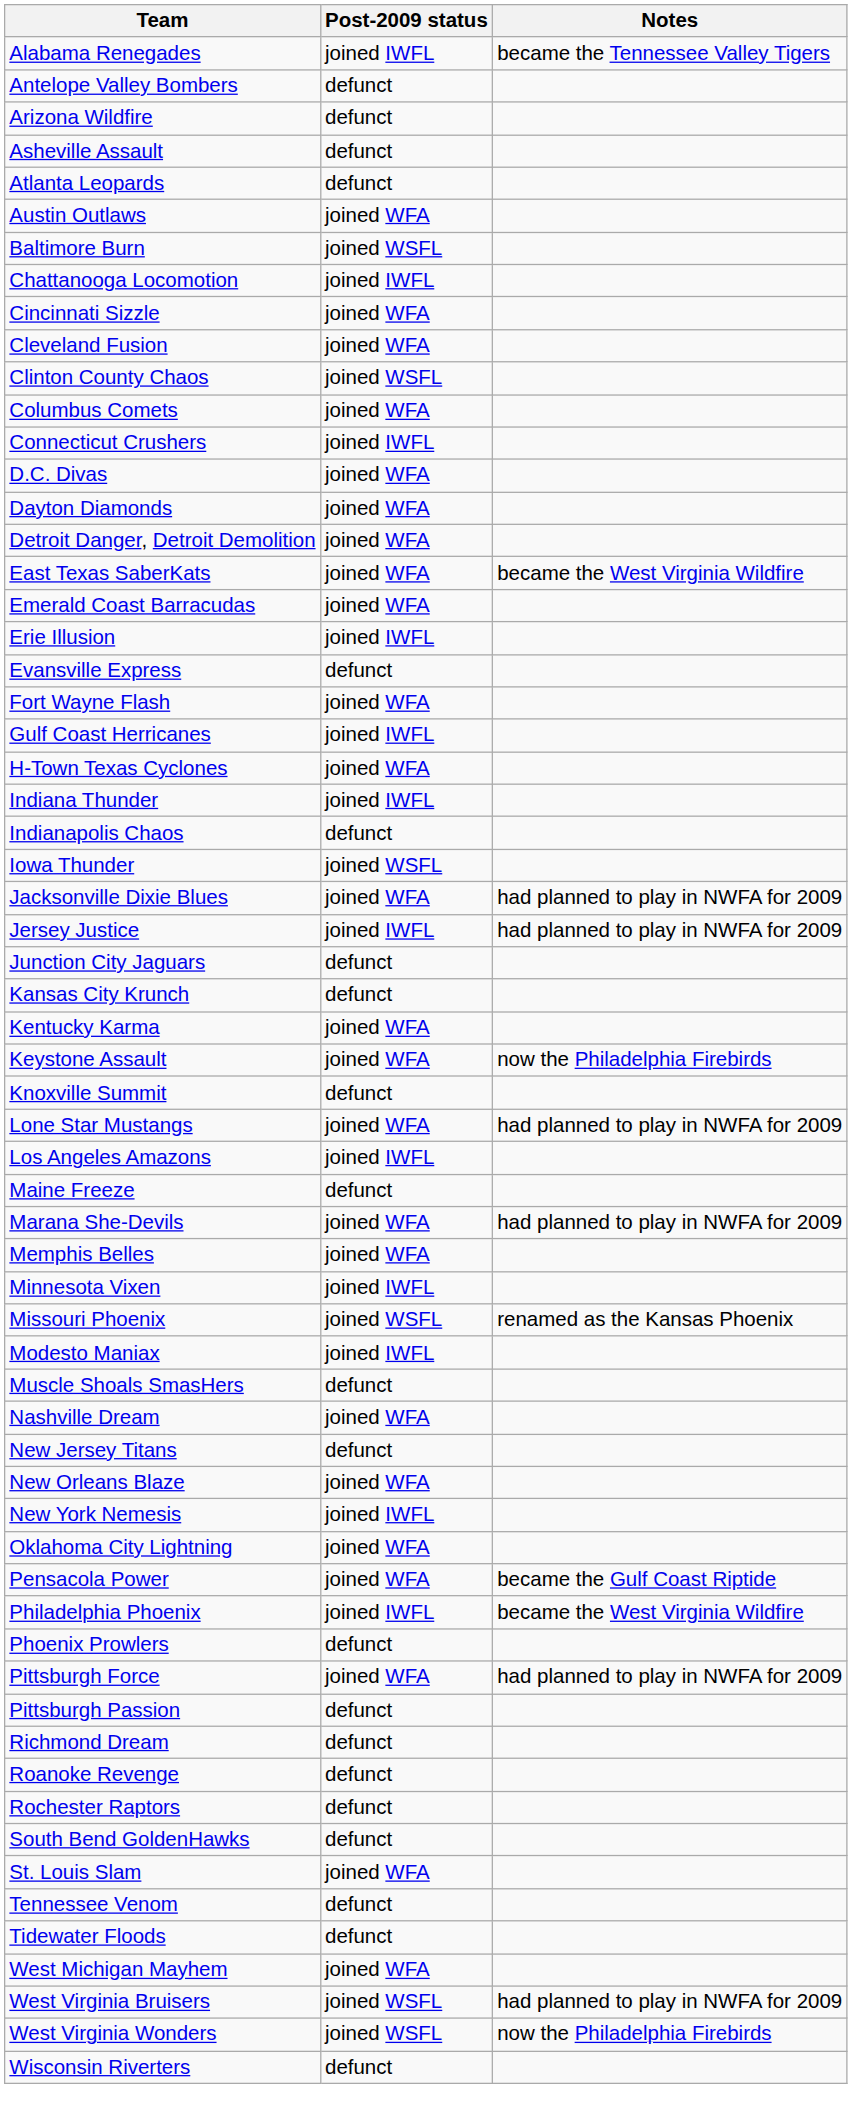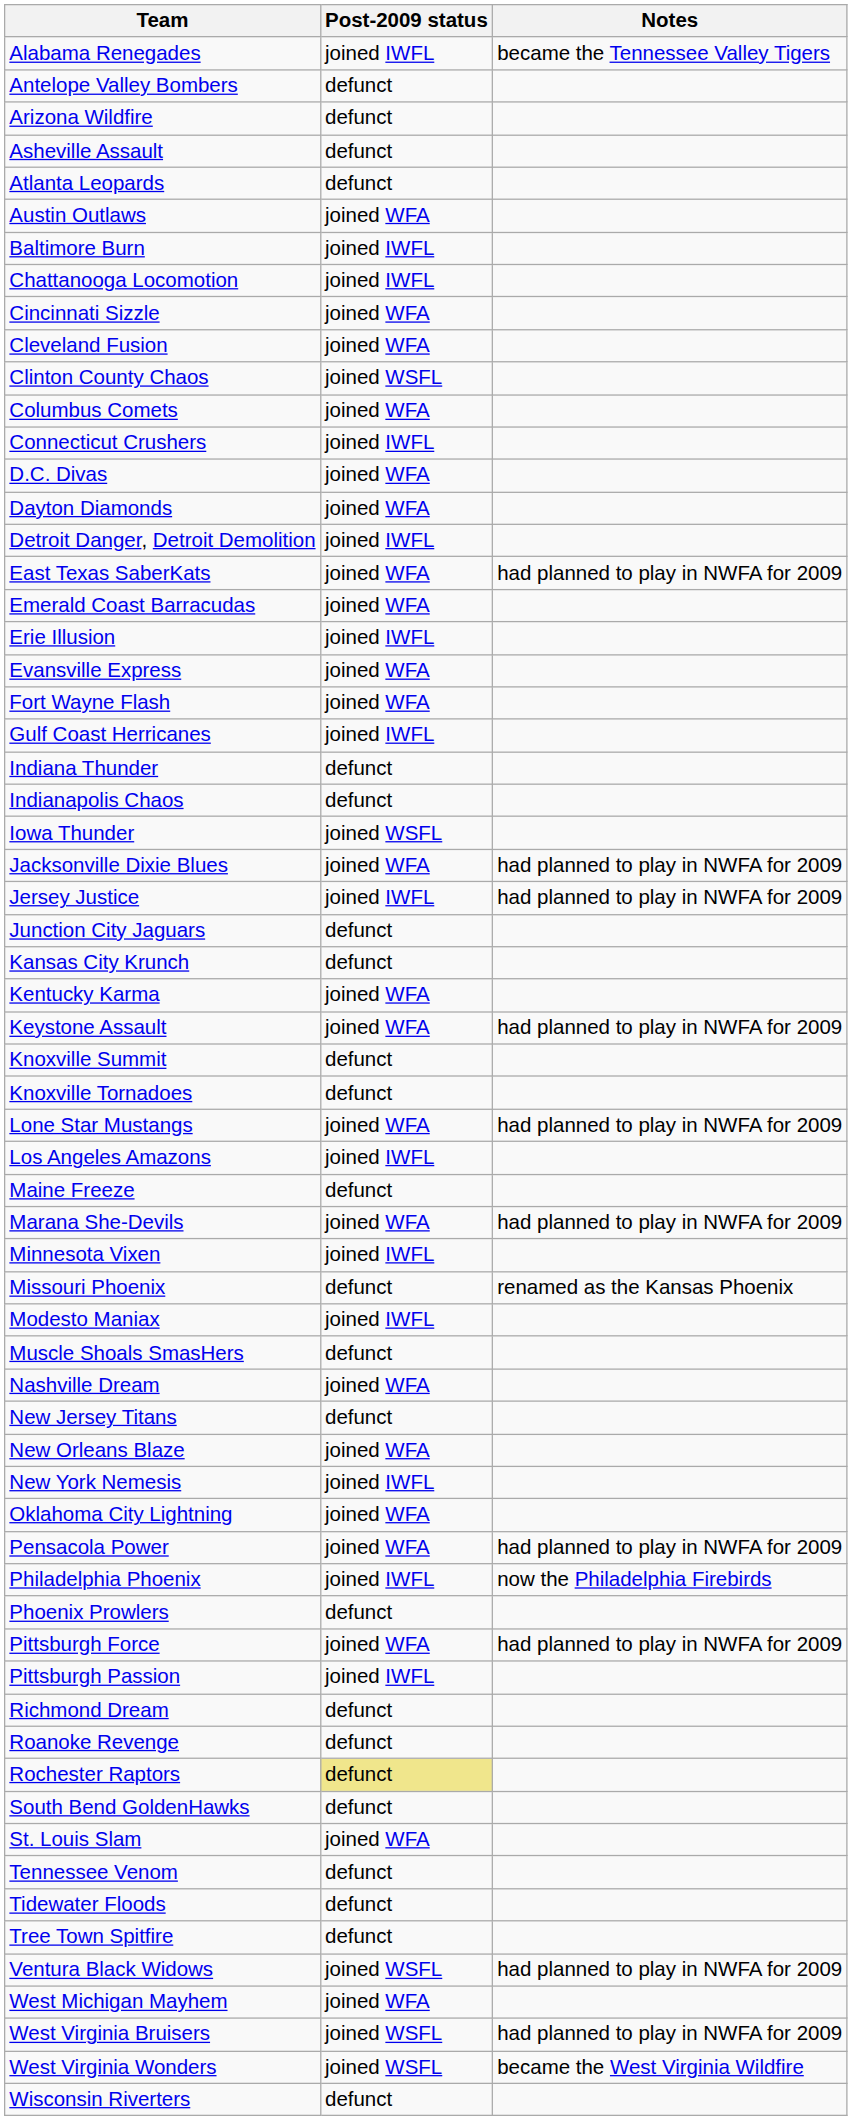Baltimore Burn | Post-2009 status: joined WSFL -> joined IWFL
Detroit Danger, Detroit Demolition | Post-2009 status: joined WFA -> joined IWFL
East Texas SaberKats | Notes: became the West Virginia Wildfire -> had planned to play in NWFA for 2009
Evansville Express | Post-2009 status: defunct -> joined WFA
- row: H-Town Texas Cyclones | joined WFA
Indiana Thunder | Post-2009 status: joined IWFL -> defunct
Keystone Assault | Notes: now the Philadelphia Firebirds -> had planned to play in NWFA for 2009
+ row: Knoxville Tornadoes | defunct
- row: Memphis Belles | joined WFA
Missouri Phoenix | Post-2009 status: joined WSFL -> defunct
Pensacola Power | Notes: became the Gulf Coast Riptide -> had planned to play in NWFA for 2009
Philadelphia Phoenix | Notes: became the West Virginia Wildfire -> now the Philadelphia Firebirds
Pittsburgh Passion | Post-2009 status: defunct -> joined IWFL
Rochester Raptors | Post-2009 status: no background -> khaki background
+ row: Tree Town Spitfire | defunct
+ row: Ventura Black Widows | joined WSFL | had planned to play in NWFA for 2009
West Virginia Wonders | Notes: now the Philadelphia Firebirds -> became the West Virginia Wildfire
